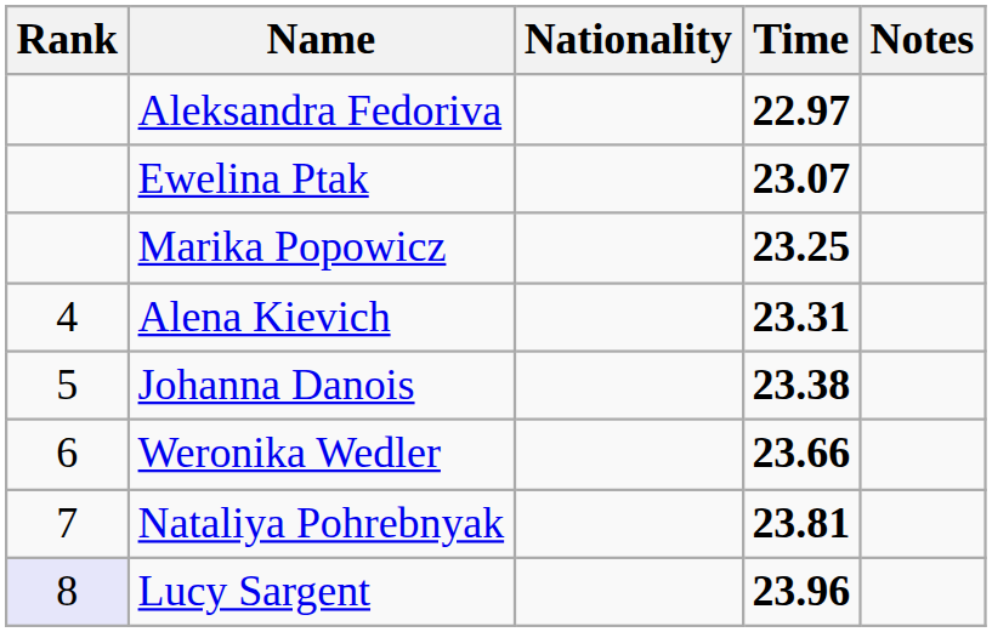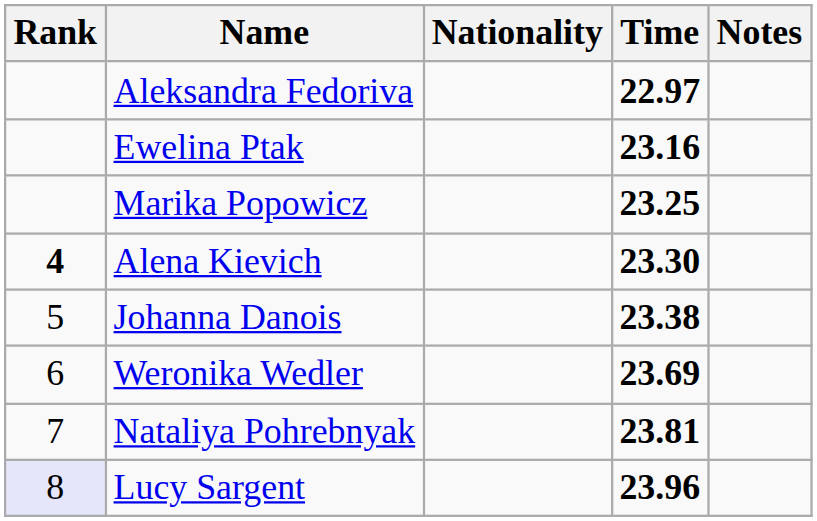Ewelina Ptak | Time: 23.07 -> 23.16
Alena Kievich | Rank: normal -> bold
Alena Kievich | Time: 23.31 -> 23.30
Weronika Wedler | Time: 23.66 -> 23.69
